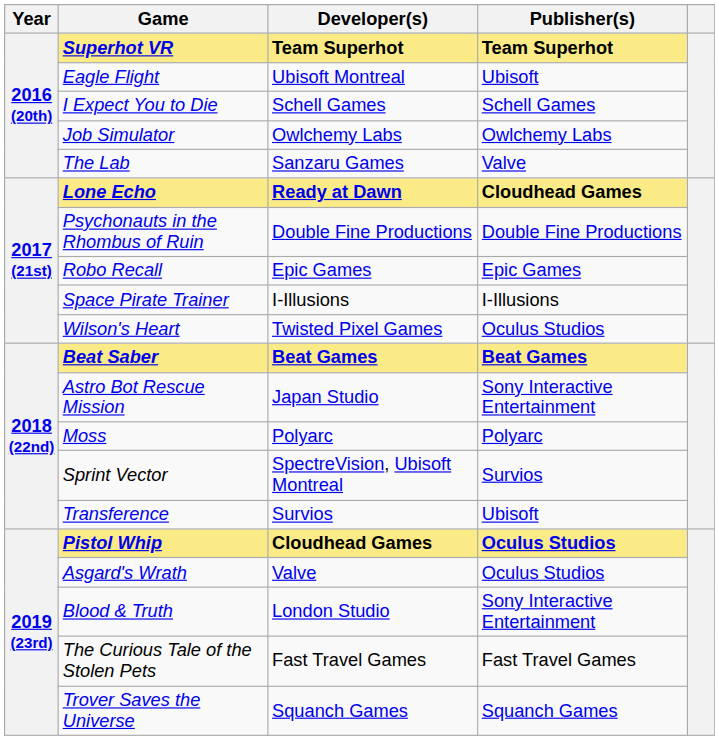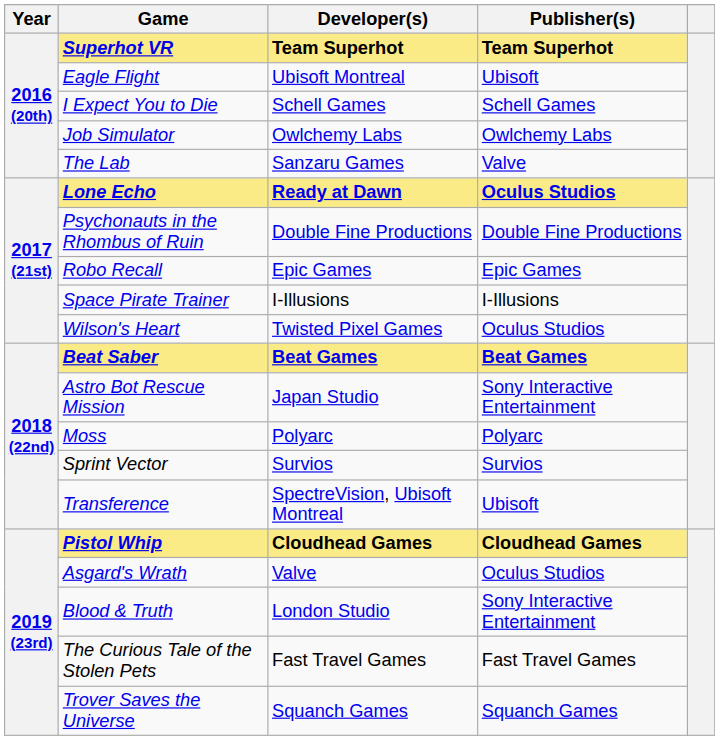Lone Echo | Publisher(s): Cloudhead Games -> Oculus Studios
Sprint Vector | Developer(s): SpectreVision, Ubisoft Montreal -> Survios
Transference | Developer(s): Survios -> SpectreVision, Ubisoft Montreal
Pistol Whip | Publisher(s): Oculus Studios -> Cloudhead Games
